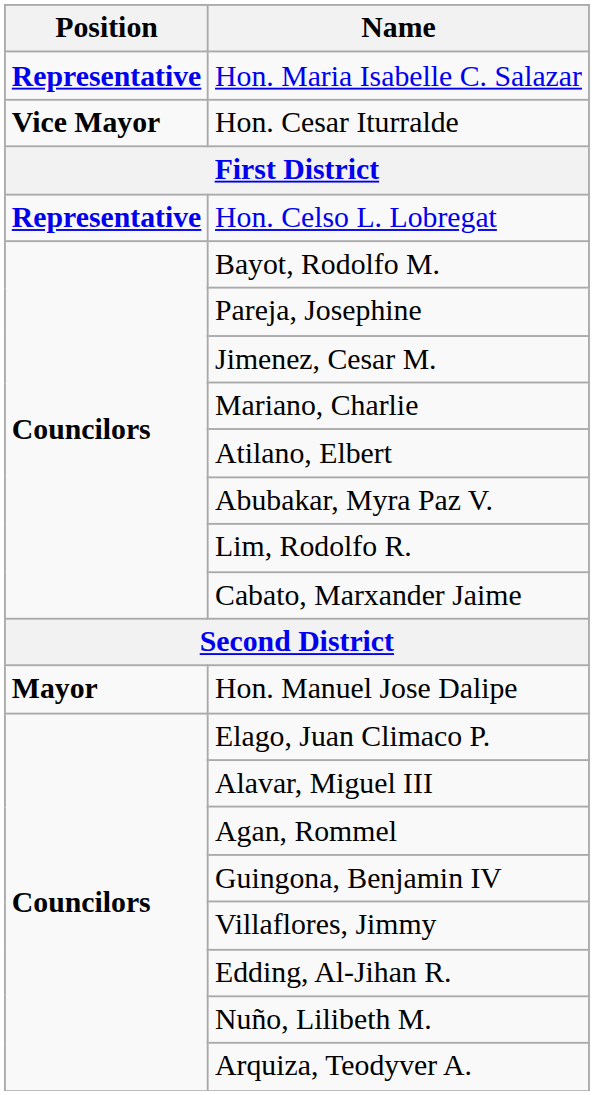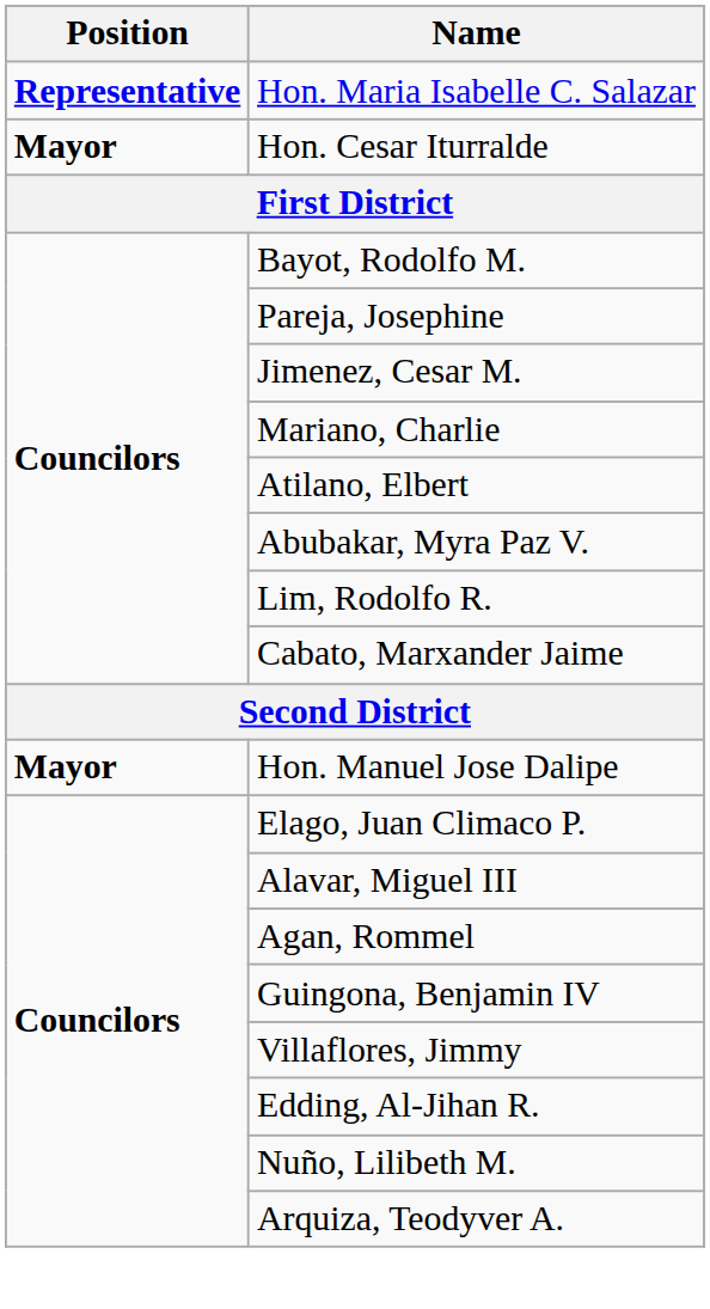Hon. Cesar Iturralde | Position: Vice Mayor -> Mayor
- row: Representative | Hon. Celso L. Lobregat
